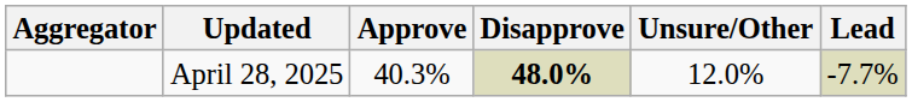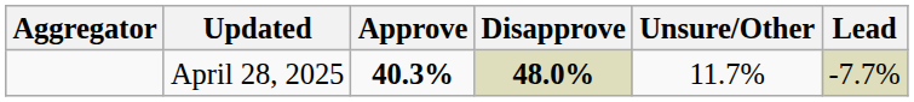April 28, 2025 | Approve: normal -> bold
April 28, 2025 | Unsure/Other: 12.0% -> 11.7%
